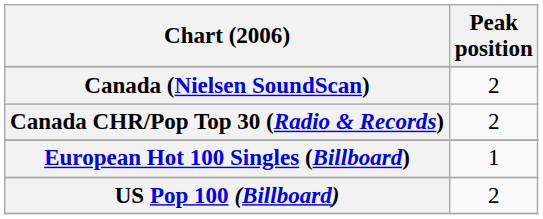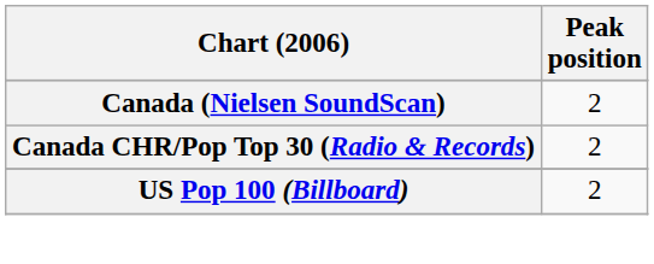- row: European Hot 100 Singles (Billboard) | 1
